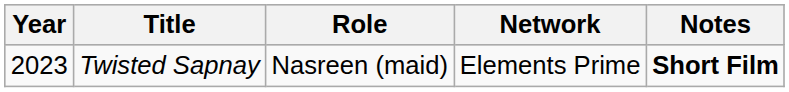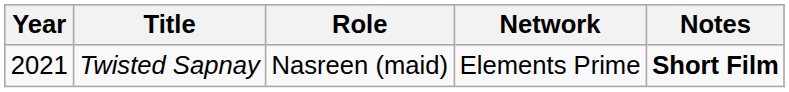Twisted Sapnay | Year: 2023 -> 2021
